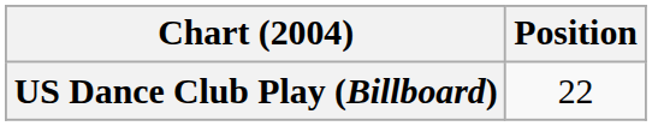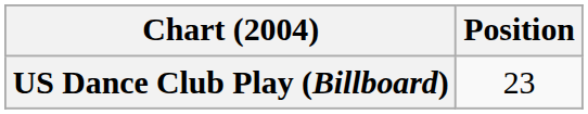US Dance Club Play (Billboard) | Position: 22 -> 23
